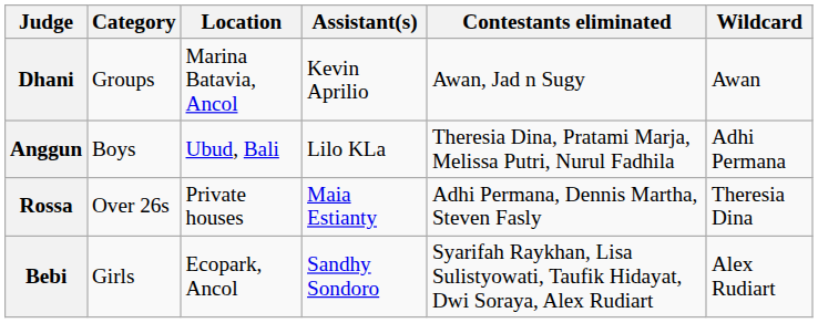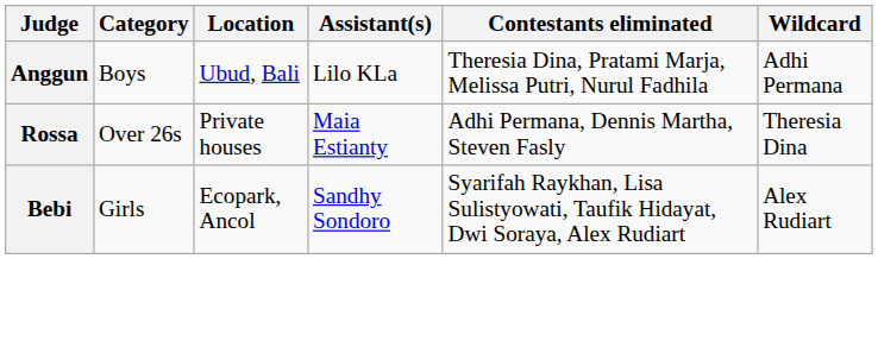- row: Dhani | Groups | Marina Batavia, Ancol | Kevin Aprilio | Awan, Jad n Sugy | Awan
